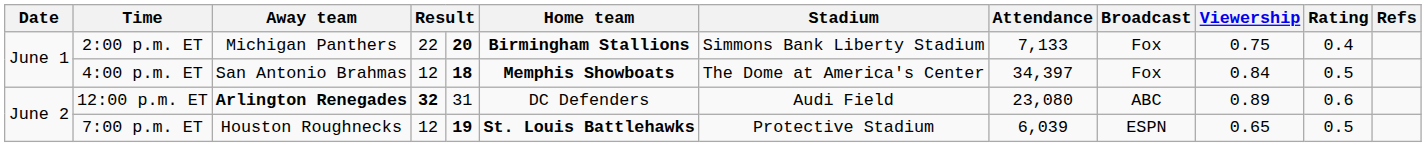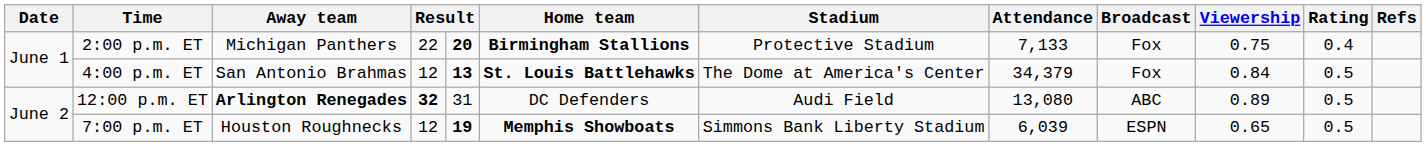2:00 p.m. ET | Stadium: Simmons Bank Liberty Stadium -> Protective Stadium
4:00 p.m. ET | column 5: 18 -> 13
4:00 p.m. ET | Home team: Memphis Showboats -> St. Louis Battlehawks
4:00 p.m. ET | Attendance: 34,397 -> 34,379
12:00 p.m. ET | Attendance: 23,080 -> 13,080
12:00 p.m. ET | Rating: 0.6 -> 0.5
7:00 p.m. ET | Home team: St. Louis Battlehawks -> Memphis Showboats
7:00 p.m. ET | Stadium: Protective Stadium -> Simmons Bank Liberty Stadium
